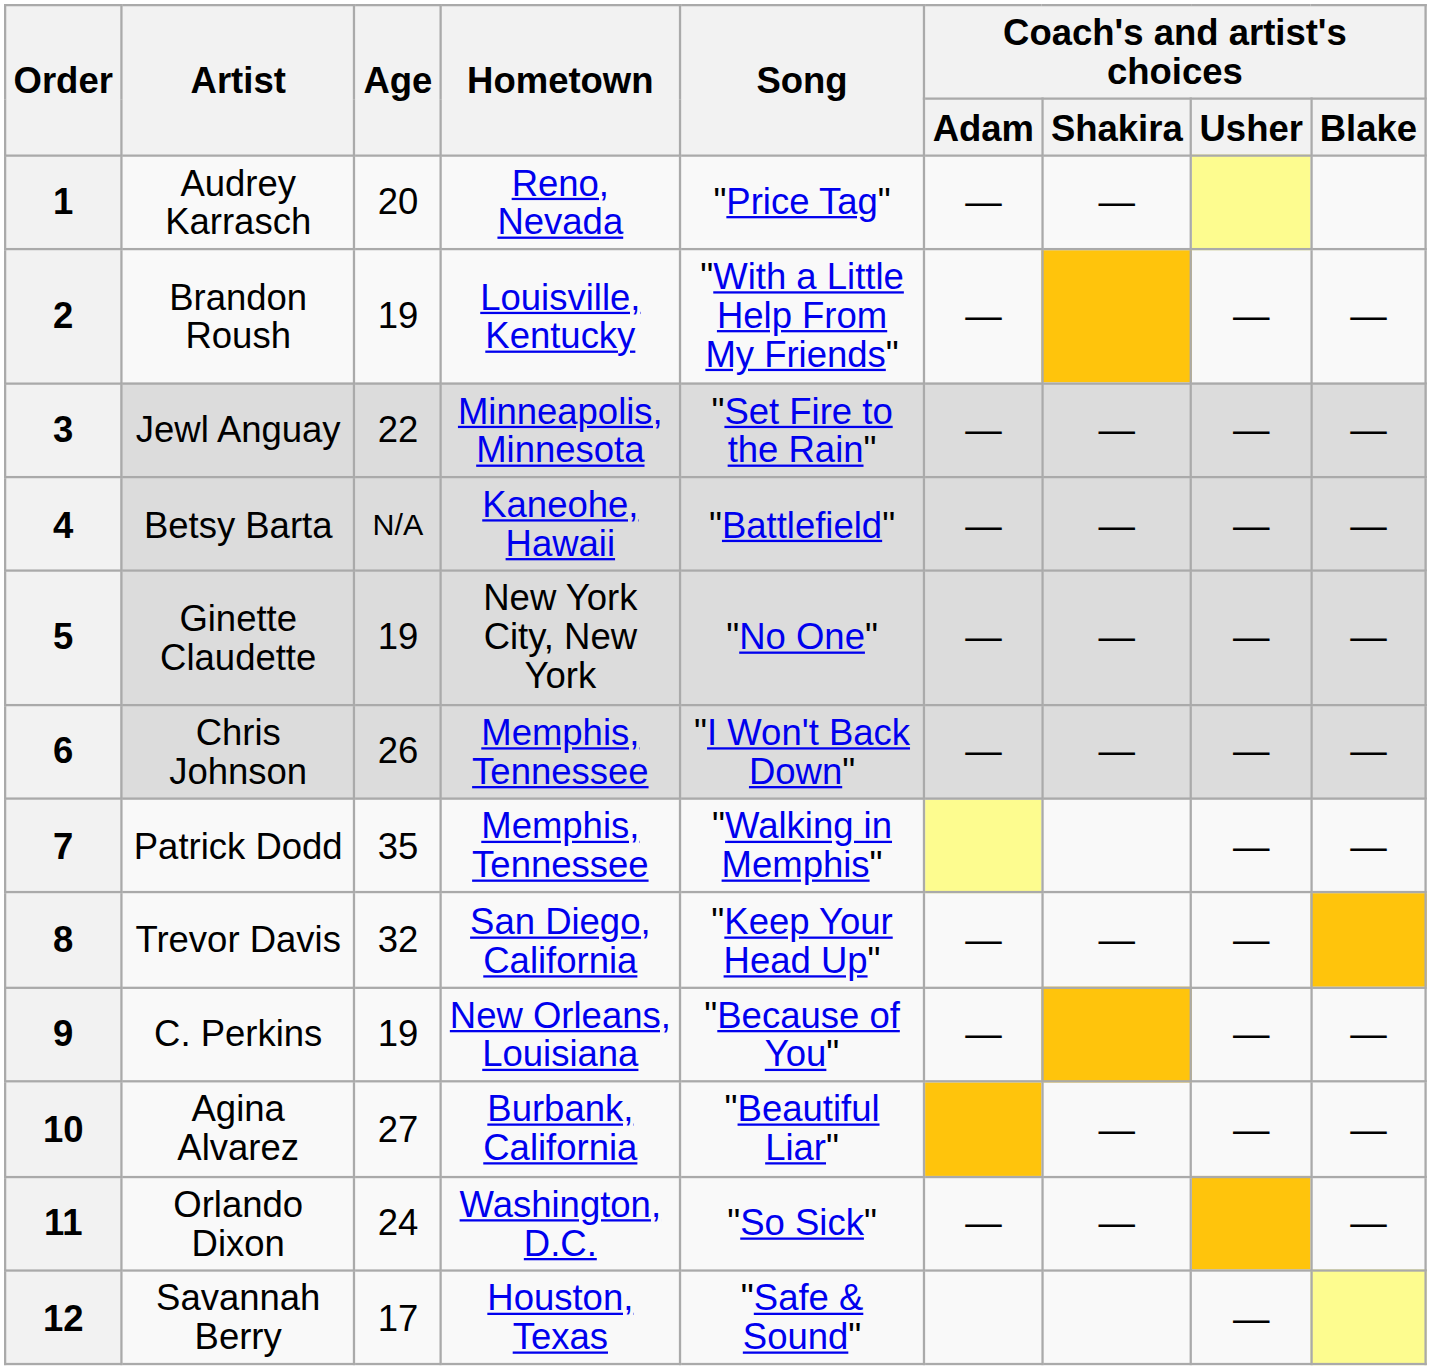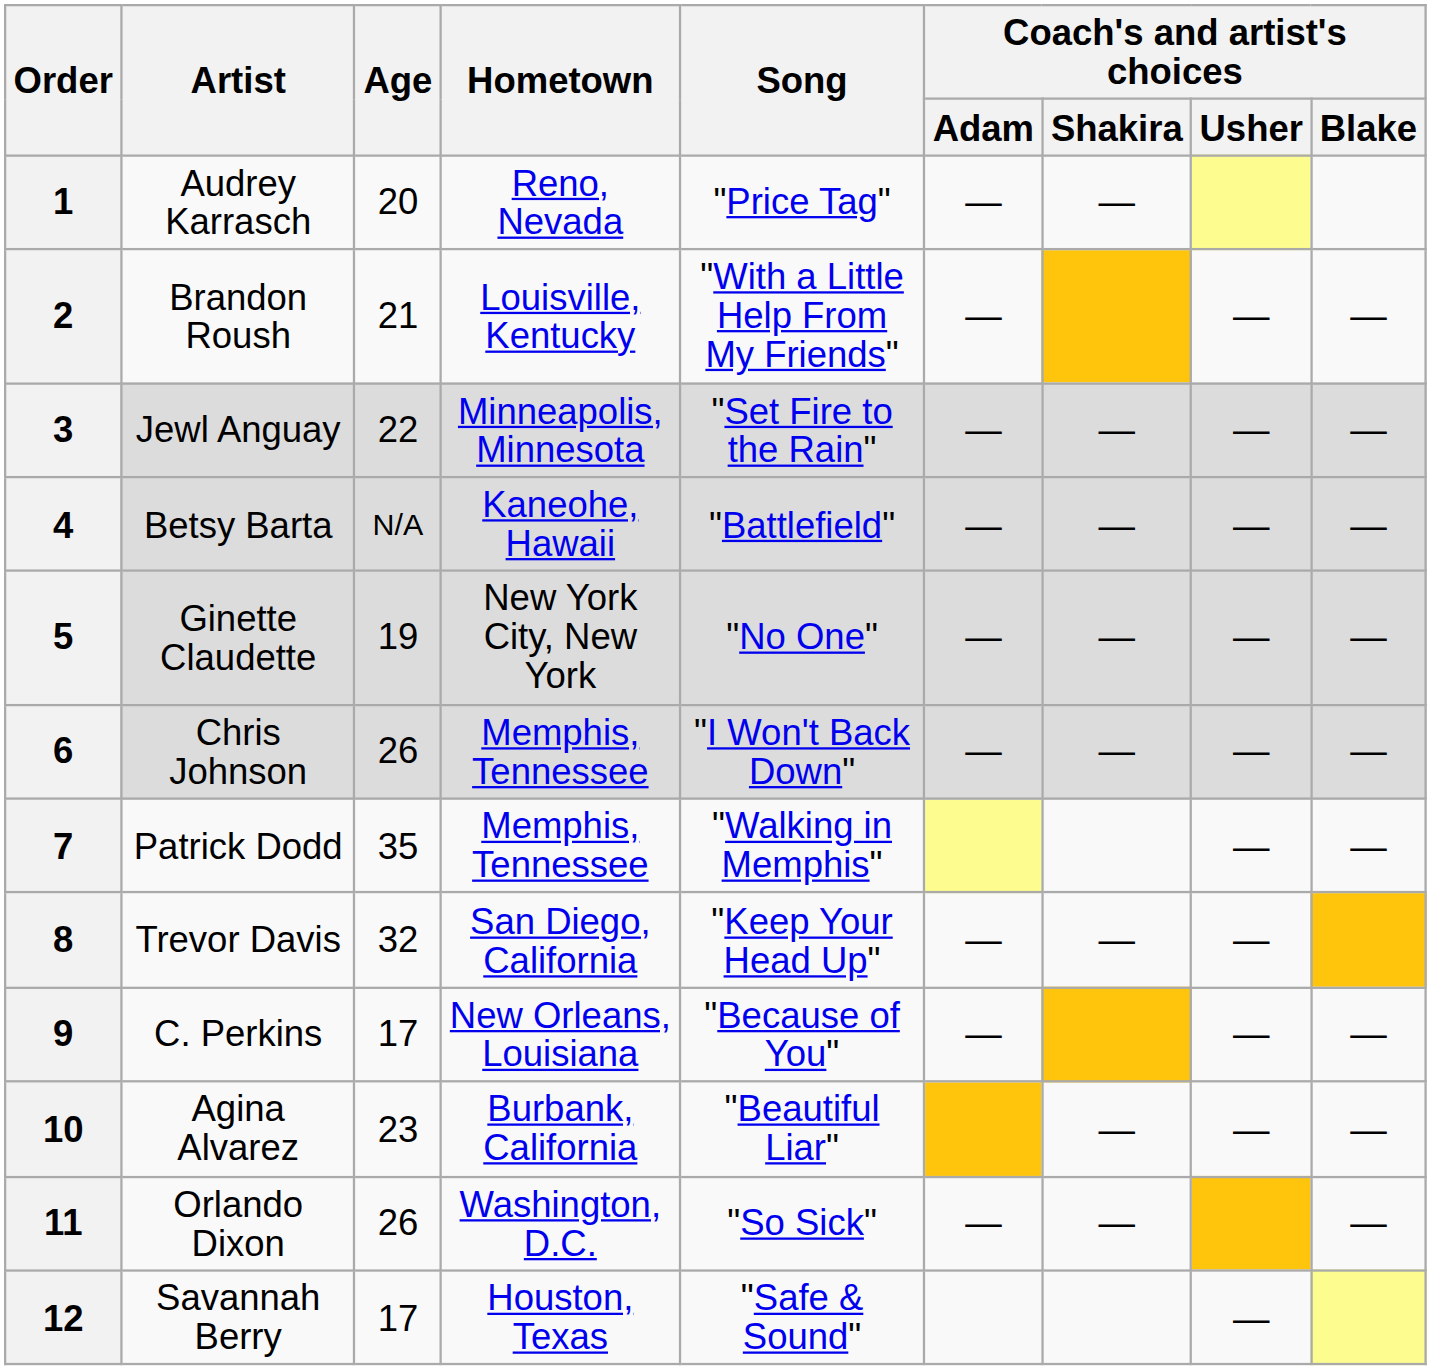2 | Age: 19 -> 21
9 | Age: 19 -> 17
10 | Age: 27 -> 23
11 | Age: 24 -> 26
